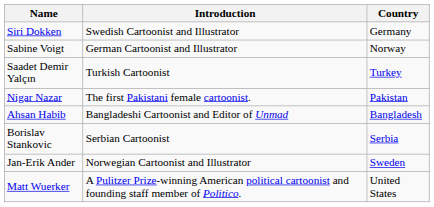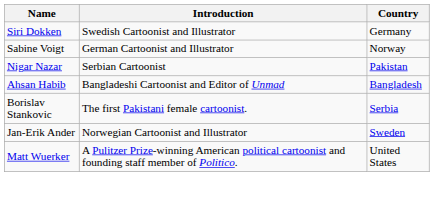- row: Saadet Demir Yalçın | Turkish Cartoonist | Turkey
Nigar Nazar | Introduction: The first Pakistani female cartoonist. -> Serbian Cartoonist
Borislav Stankovic | Introduction: Serbian Cartoonist -> The first Pakistani female cartoonist.
